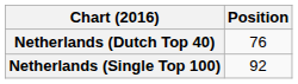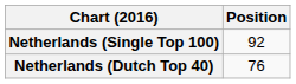rows swapped: Netherlands (Dutch Top 40) <-> Netherlands (Single Top 100)
